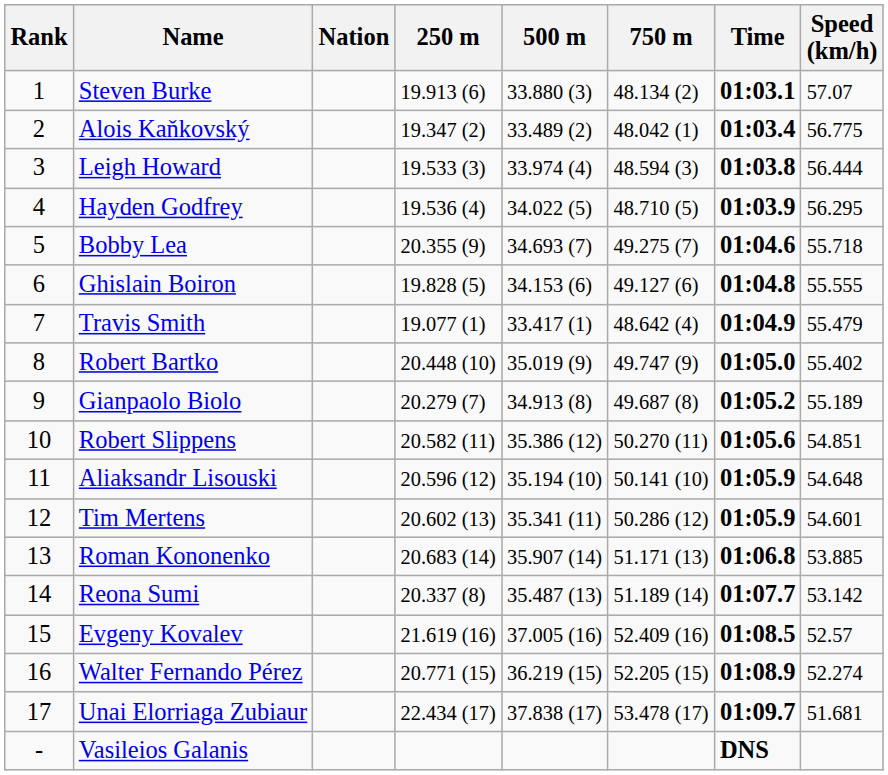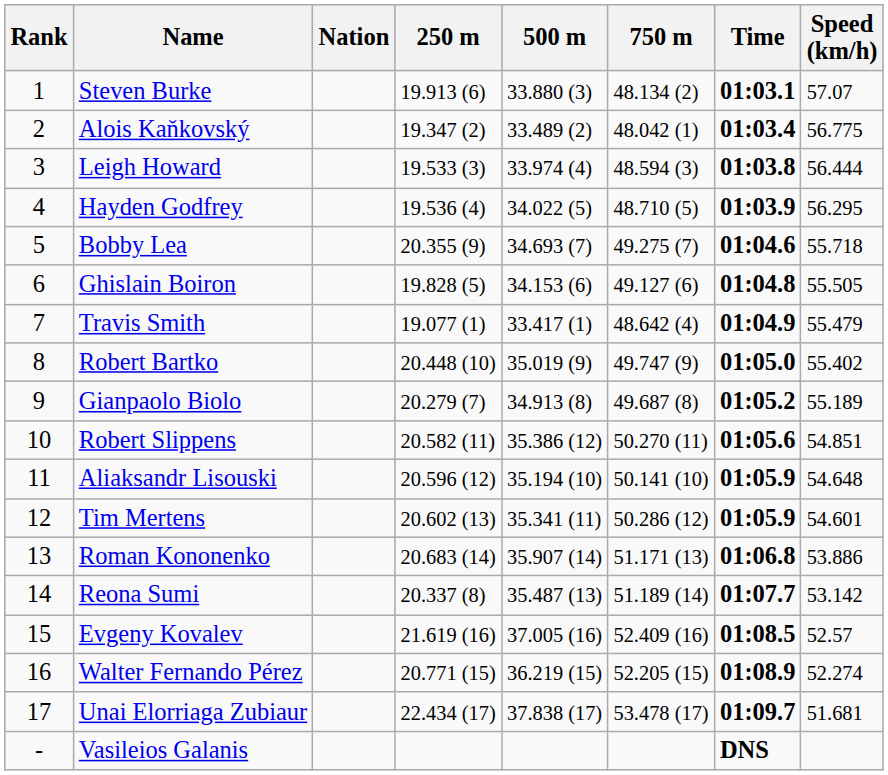Ghislain Boiron | Speed (km/h): 55.555 -> 55.505
Roman Kononenko | Speed (km/h): 53.885 -> 53.886
